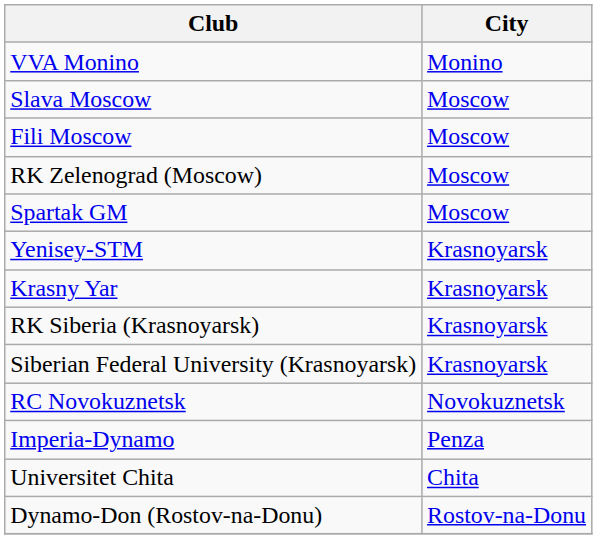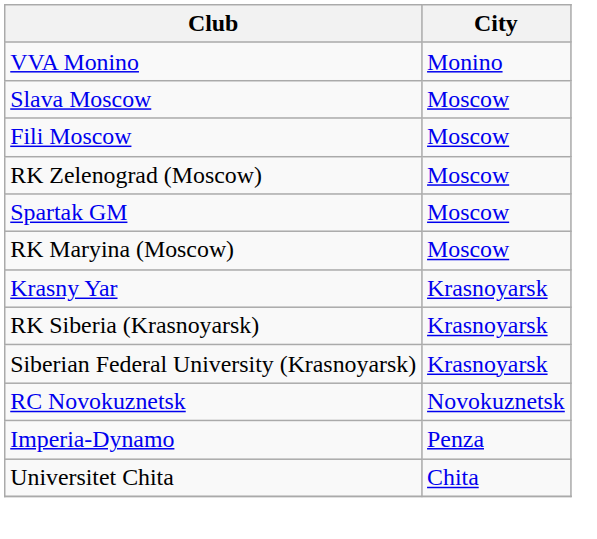+ row: RK Maryina (Moscow) | Moscow
- row: Yenisey-STM | Krasnoyarsk
- row: Dynamo-Don (Rostov-na-Donu) | Rostov-na-Donu
